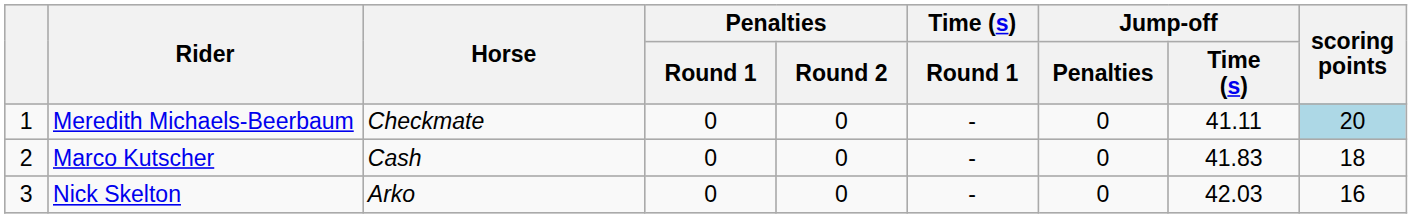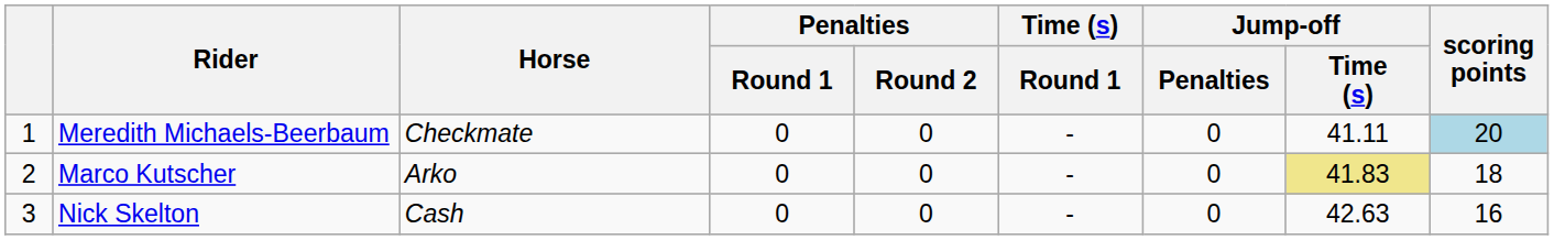Marco Kutscher | Horse: Cash -> Arko
Marco Kutscher | Jump-off / Time (s): no background -> khaki background
Nick Skelton | Horse: Arko -> Cash
Nick Skelton | Jump-off / Time (s): 42.03 -> 42.63
